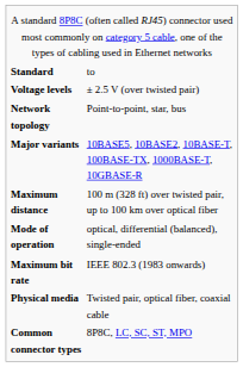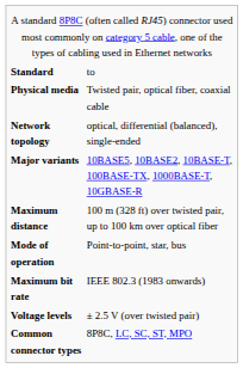rows swapped: Physical media <-> Voltage levels
Network topology | column 2: Point-to-point, star, bus -> optical, differential (balanced), single-ended
Mode of operation | column 2: optical, differential (balanced), single-ended -> Point-to-point, star, bus
